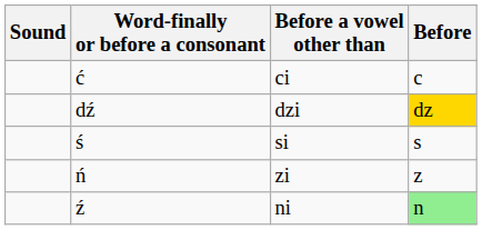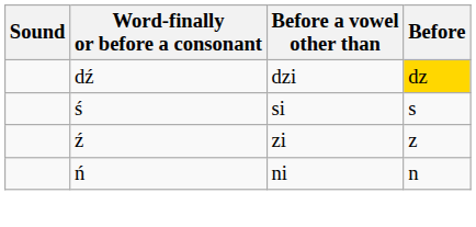- row: ć | ci | c
zi | Word-finally or before a consonant: ń -> ź
ni | Word-finally or before a consonant: ź -> ń
ni | Before: lightgreen background -> no background
